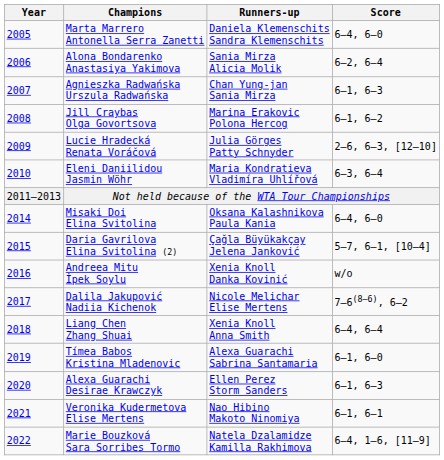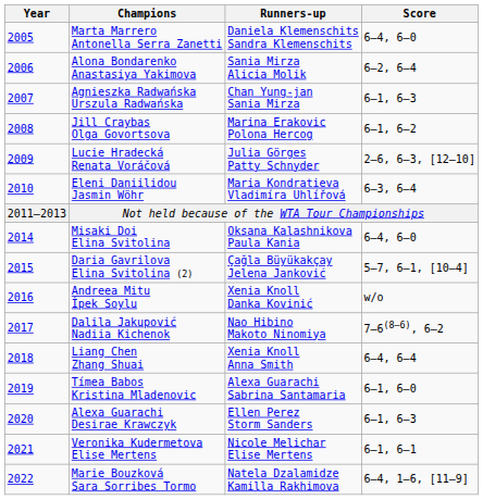Dalila Jakupović Nadiia Kichenok | Runners-up: Nicole Melichar Elise Mertens -> Nao Hibino Makoto Ninomiya
Veronika Kudermetova Elise Mertens | Runners-up: Nao Hibino Makoto Ninomiya -> Nicole Melichar Elise Mertens
